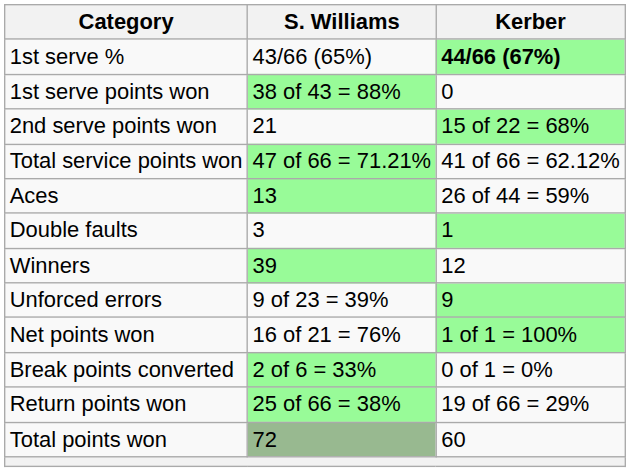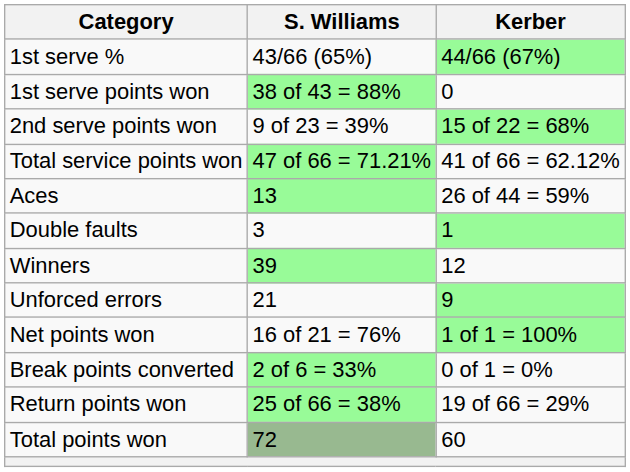1st serve % | Kerber: bold -> normal
2nd serve points won | S. Williams: 21 -> 9 of 23 = 39%
Unforced errors | S. Williams: 9 of 23 = 39% -> 21
